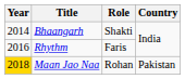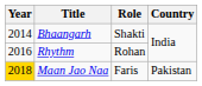Rhythm | Role: Faris -> Rohan
Maan Jao Naa | Role: Rohan -> Faris
